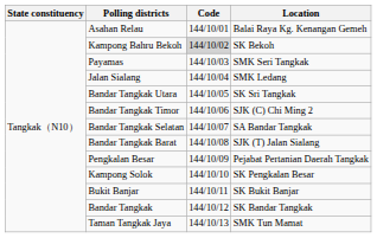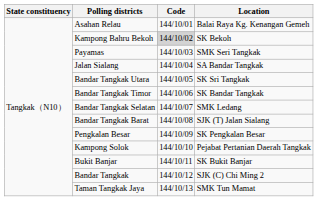Jalan Sialang | Location: SMK Ledang -> SA Bandar Tangkak
Bandar Tangkak Timor | Location: SJK (C) Chi Ming 2 -> SK Bandar Tangkak
Bandar Tangkak Selatan | Location: SA Bandar Tangkak -> SMK Ledang
Pengkalan Besar | Location: Pejabat Pertanian Daerah Tangkak -> SK Pengkalan Besar
Kampong Solok | Location: SK Pengkalan Besar -> Pejabat Pertanian Daerah Tangkak
Bandar Tangkak | Location: SK Bandar Tangkak -> SJK (C) Chi Ming 2
